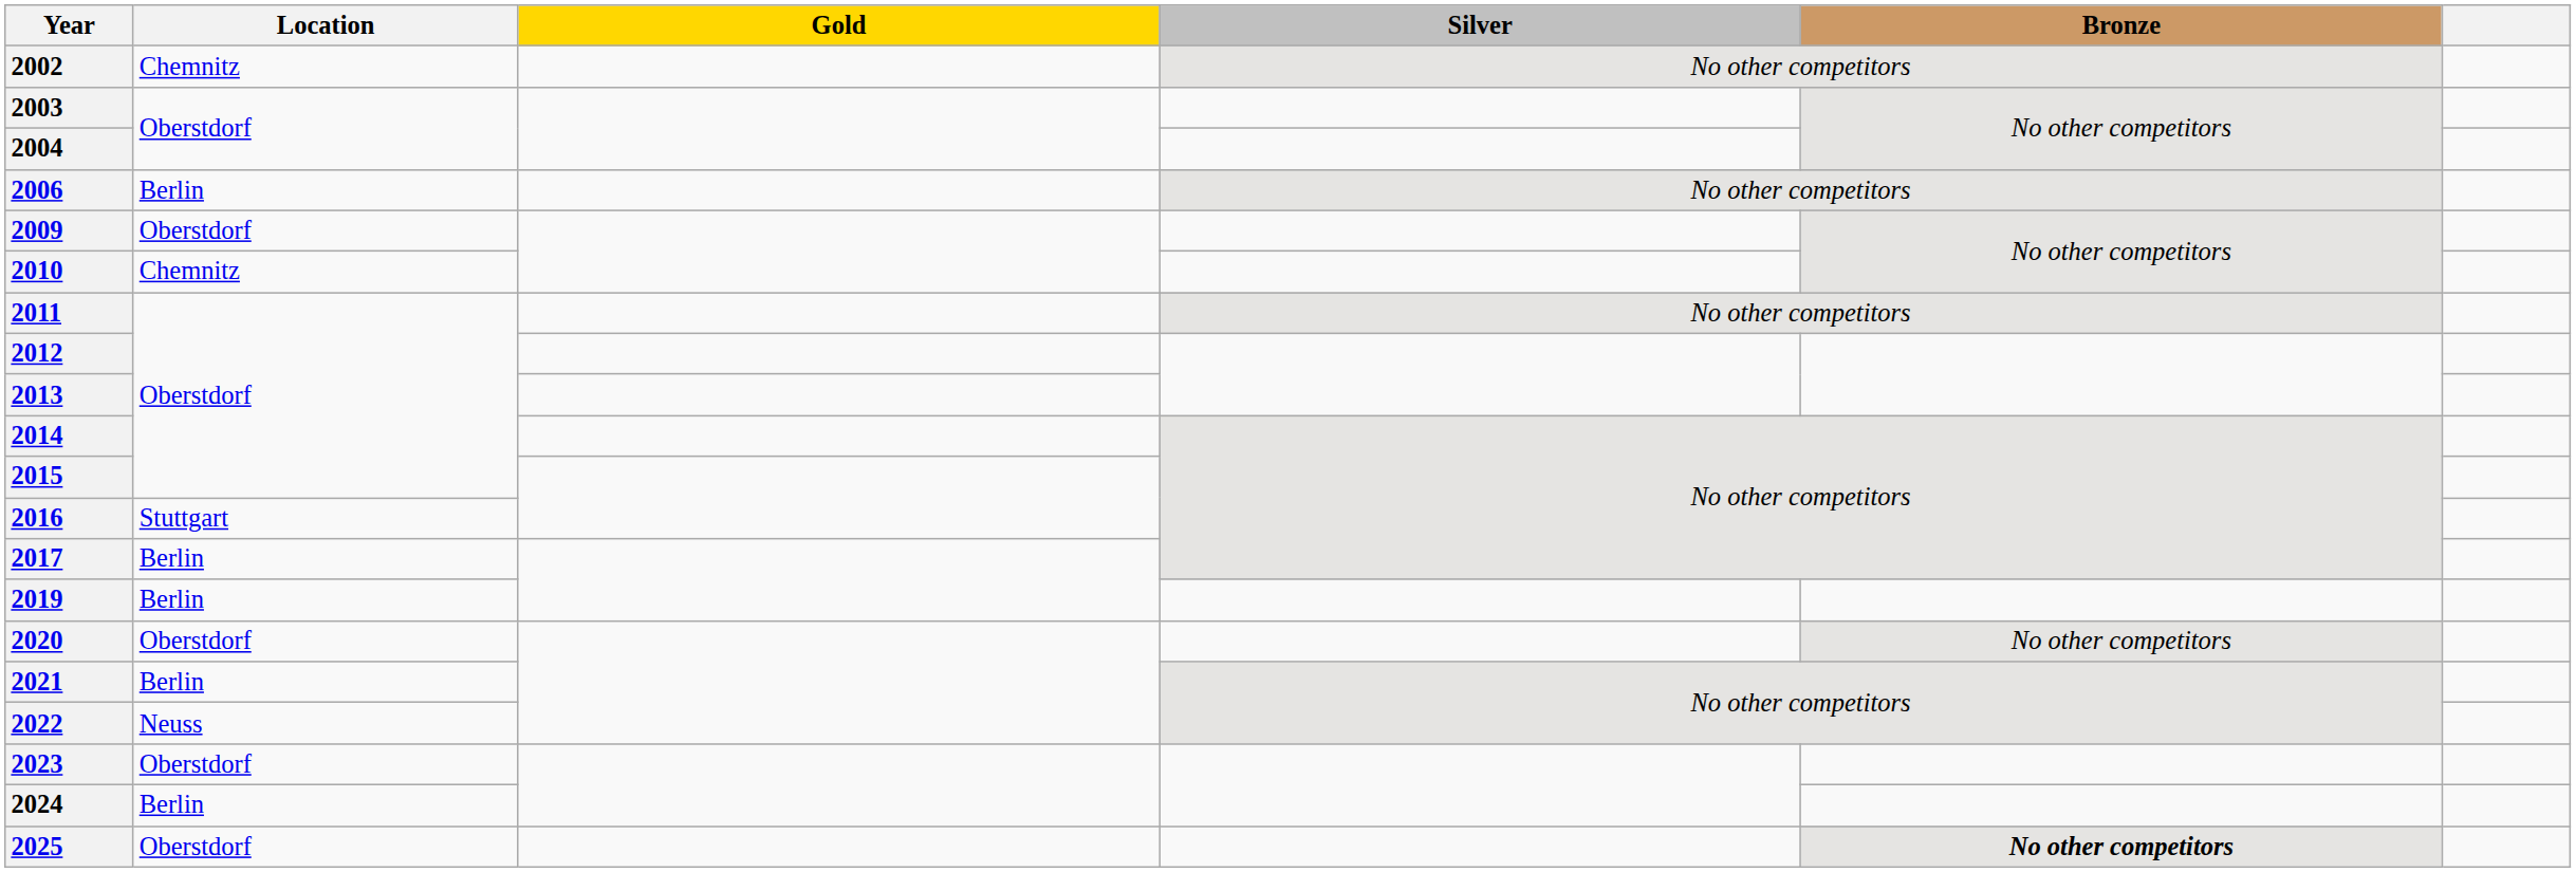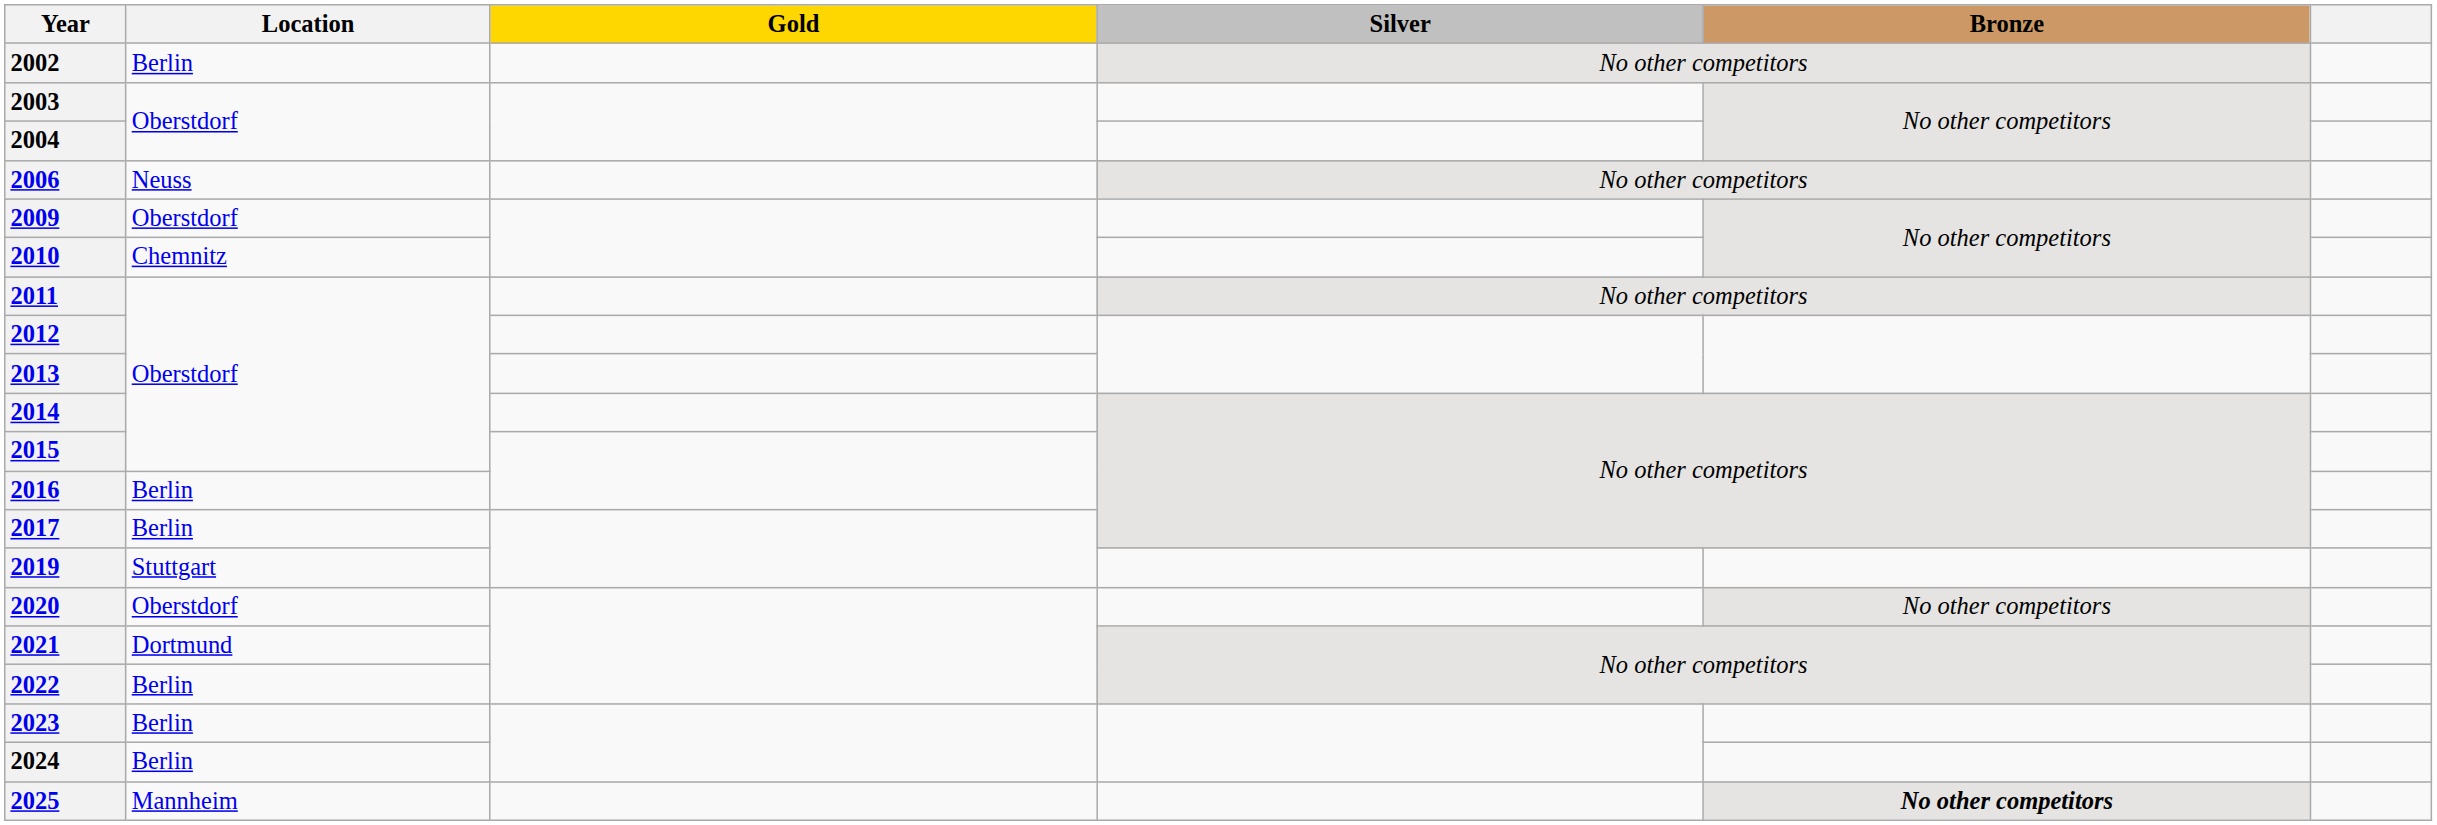2002 | Location: Chemnitz -> Berlin
2006 | Location: Berlin -> Neuss
2016 | Location: Stuttgart -> Berlin
2019 | Location: Berlin -> Stuttgart
2021 | Location: Berlin -> Dortmund
2022 | Location: Neuss -> Berlin
2023 | Location: Oberstdorf -> Berlin
2025 | Location: Oberstdorf -> Mannheim
